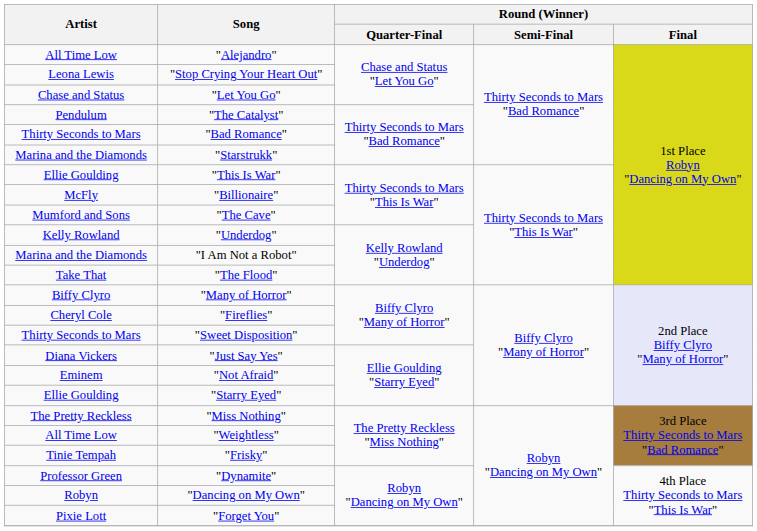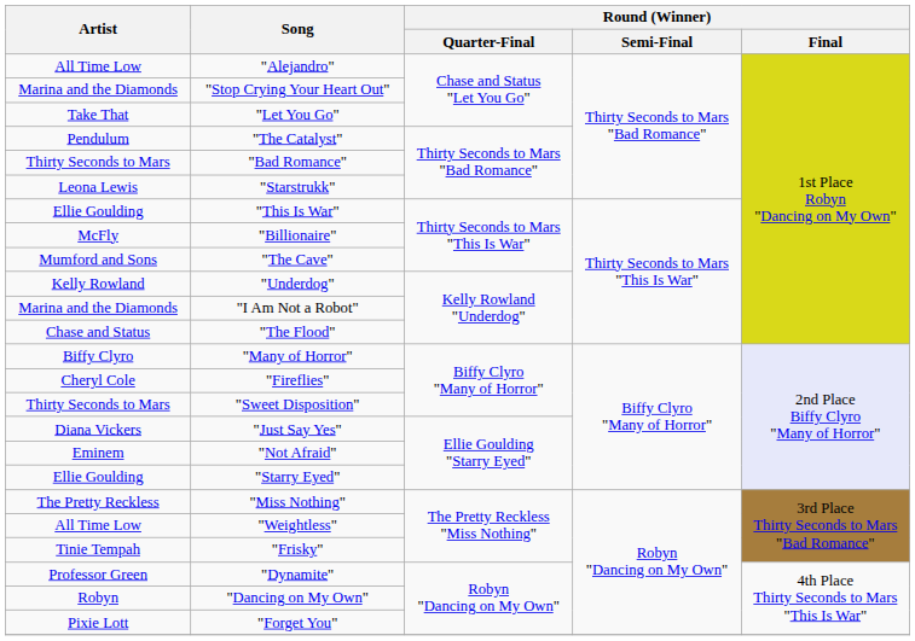"Stop Crying Your Heart Out" | Artist: Leona Lewis -> Marina and the Diamonds
"Let You Go" | Artist: Chase and Status -> Take That
"Starstrukk" | Artist: Marina and the Diamonds -> Leona Lewis
"The Flood" | Artist: Take That -> Chase and Status
